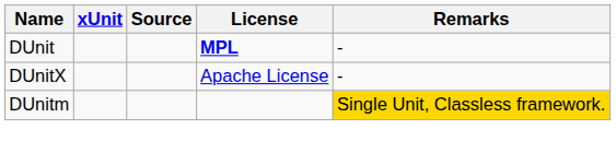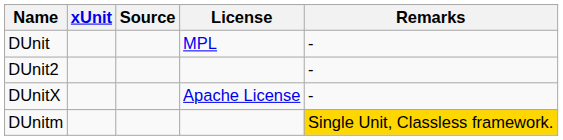DUnit | License: bold -> normal
+ row: DUnit2 | -
